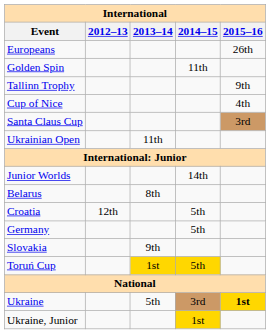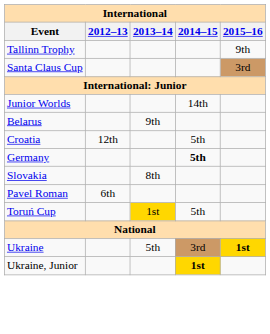- row: Europeans | 26th
- row: Golden Spin | 11th
- row: Cup of Nice | 4th
- row: Ukrainian Open | 11th
Belarus | 2013–14: 8th -> 9th
Germany | 2014–15: normal -> bold
Slovakia | 2013–14: 9th -> 8th
+ row: Pavel Roman | 6th
Toruń Cup | 2014–15: gold background -> no background
Ukraine, Junior | 2014–15: normal -> bold
